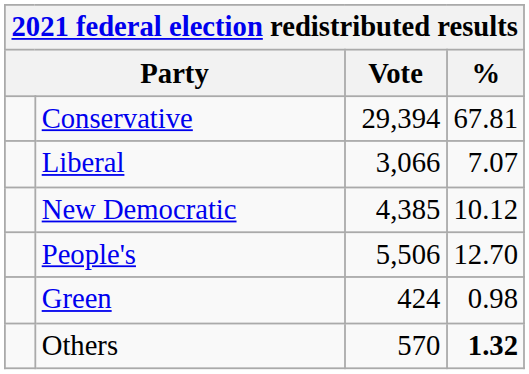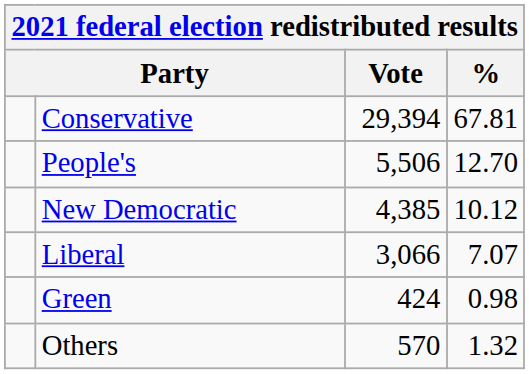rows swapped: People's <-> Liberal
Others | %: bold -> normal
